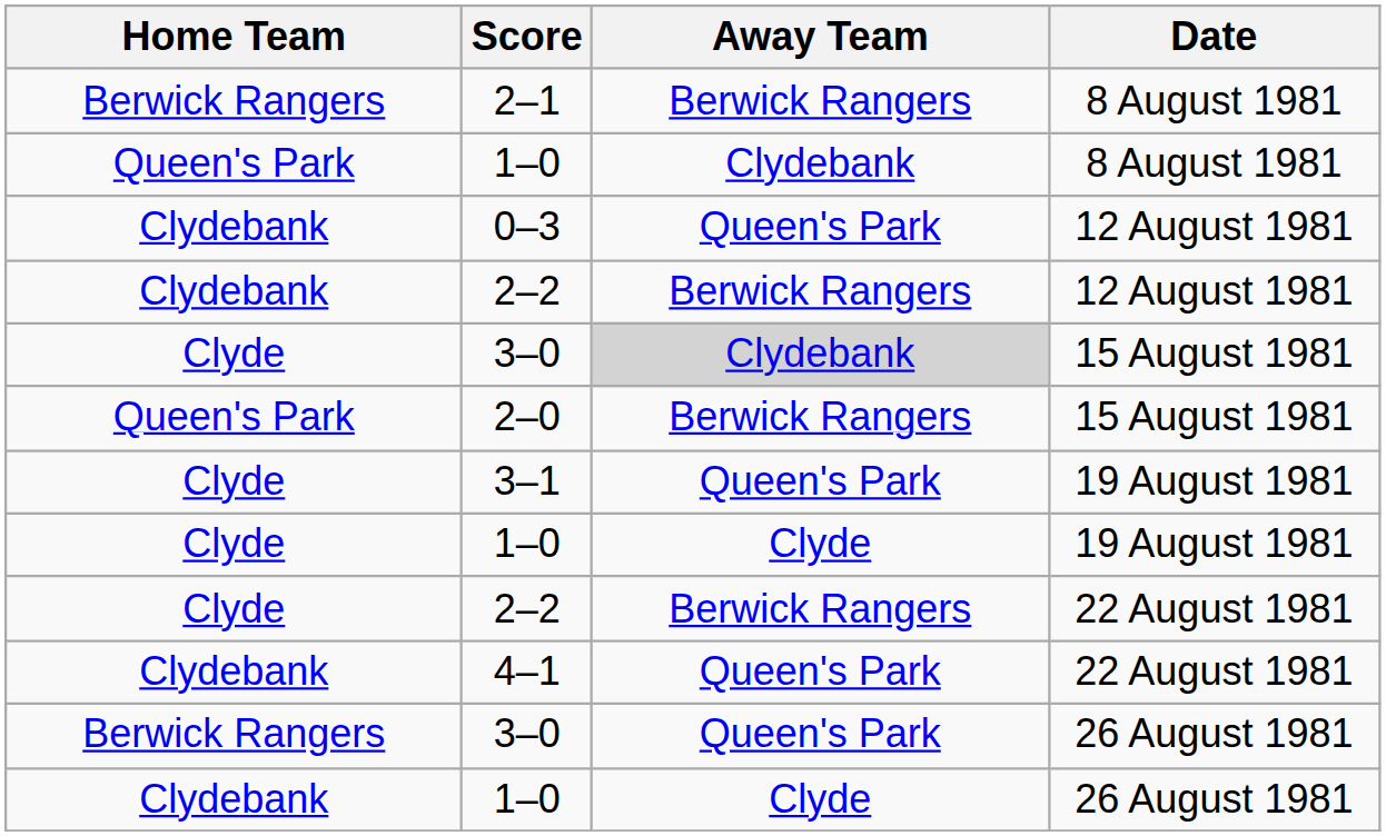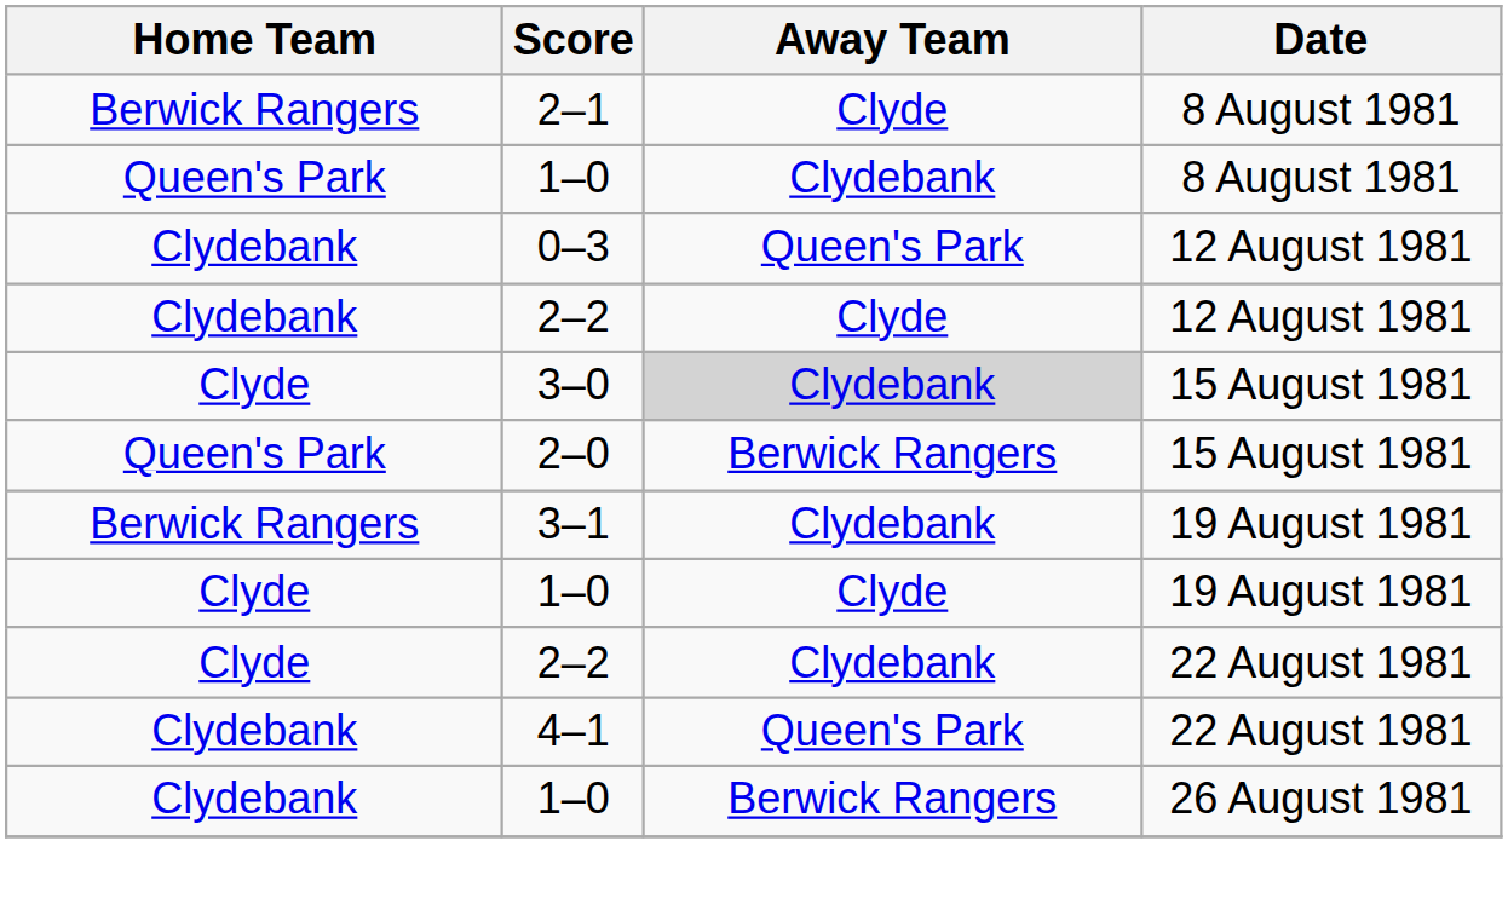2–1 | Away Team: Berwick Rangers -> Clyde
2–2 / 12 August 1981 | Away Team: Berwick Rangers -> Clyde
3–1 | Home Team: Clyde -> Berwick Rangers
3–1 | Away Team: Queen's Park -> Clydebank
2–2 / 22 August 1981 | Away Team: Berwick Rangers -> Clydebank
- row: Berwick Rangers | 3–0 | Queen's Park | 26 August 1981
1–0 / 26 August 1981 | Away Team: Clyde -> Berwick Rangers
